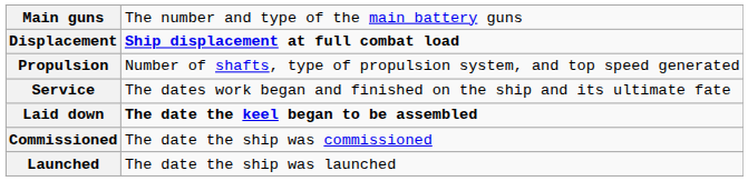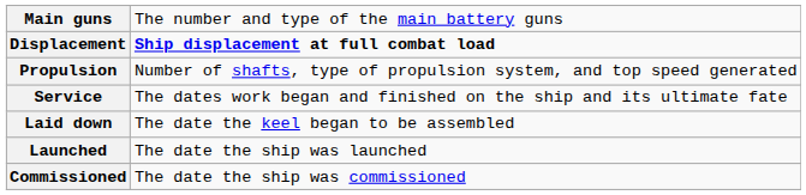Laid down | column 2: bold -> normal
rows swapped: Launched <-> Commissioned
